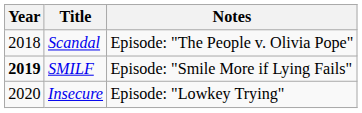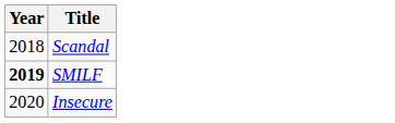- column: Notes | Episode: "The People v. Olivia Pope" | Episode: "Smile More if Lying Fails" | Episode: "Lowkey Trying"
